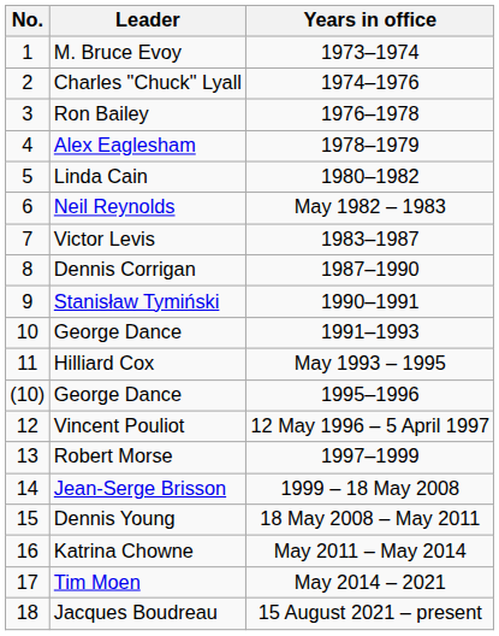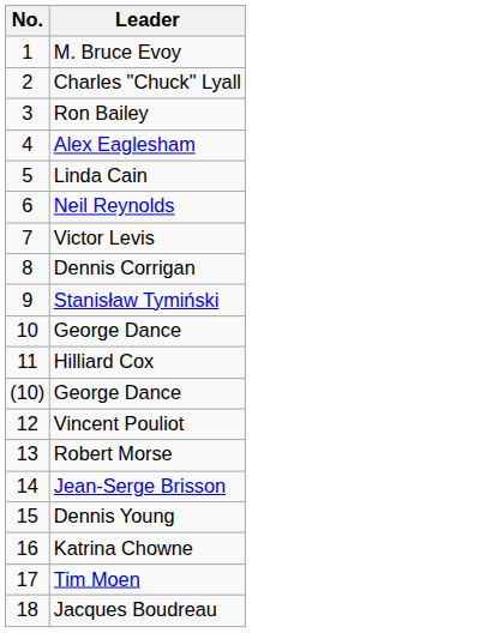- column: Years in office | 1973–1974 | 1974–1976 | 1976–1978 | 1978–1979 | 1980–1982 | May 1982 – 1983 | 1983–1987 | 1987–1990 | 1990–1991 | 1991–1993 | May 1993 – 1995 | 1995–1996 | 12 May 1996 – 5 April 1997 | 1997–1999 | 1999 – 18 May 2008 | 18 May 2008 – May 2011 | May 2011 – May 2014 | May 2014 – 2021 | 15 August 2021 – present
